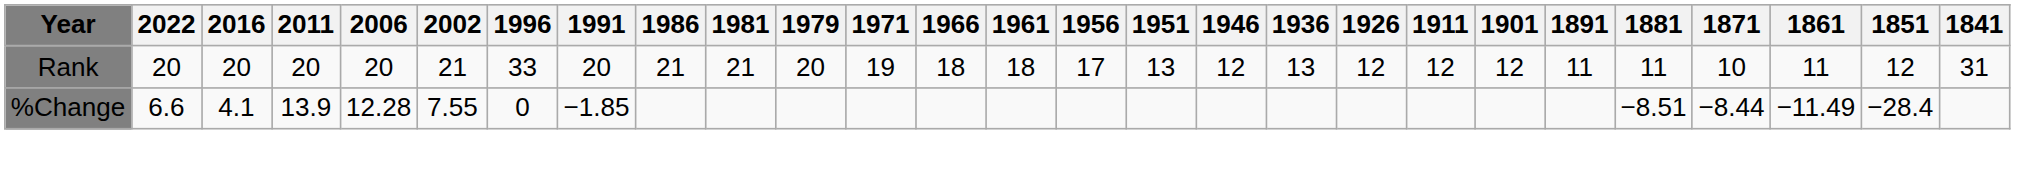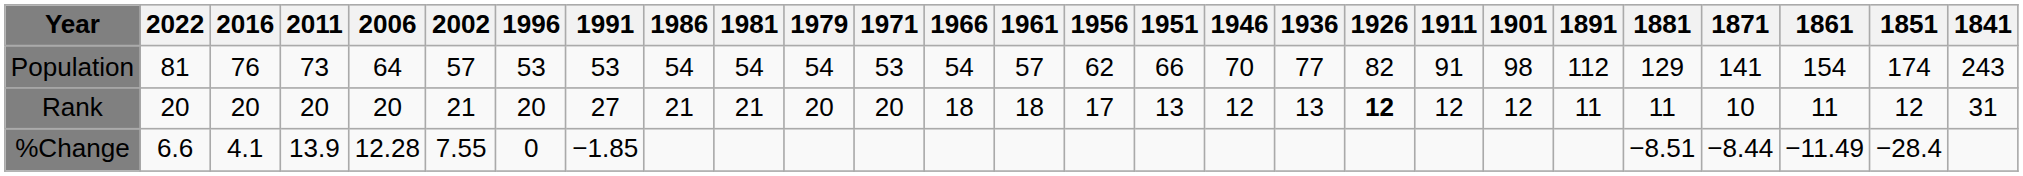+ row: Population | 81 | 76 | 73 | 64 | 57 | 53 | 53 | 54 | 54 | 54 | 53 | 54 | 57 | 62 | 66 | 70 | 77 | 82 | 91 | 98 | 112 | 129 | 141 | 154 | 174 | 243
Rank | 1996: 33 -> 20
Rank | 1991: 20 -> 27
Rank | 1971: 19 -> 20
Rank | 1926: normal -> bold
